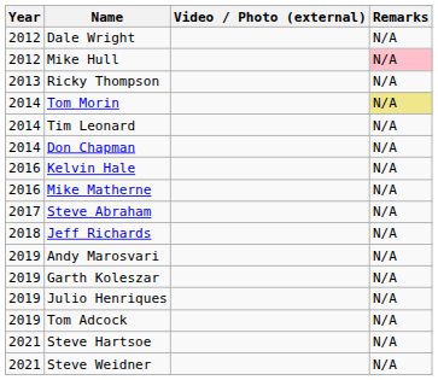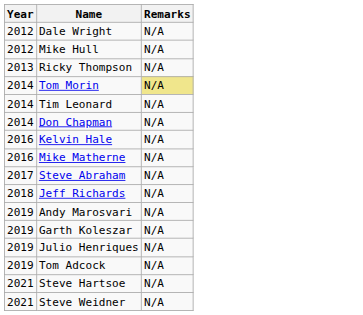- column: Video / Photo (external)
Mike Hull | Remarks: pink background -> no background
